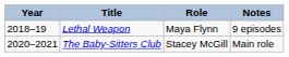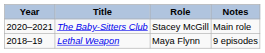rows swapped: Lethal Weapon <-> The Baby-Sitters Club
